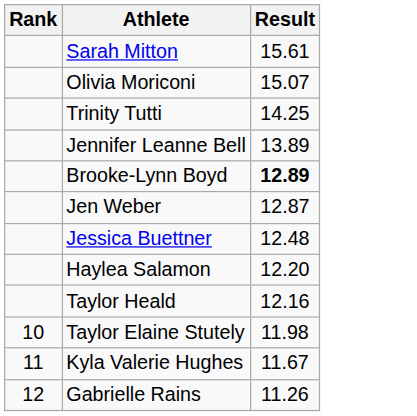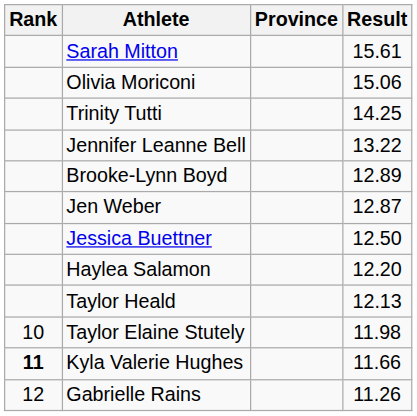+ column: Province
Olivia Moriconi | Result: 15.07 -> 15.06
Jennifer Leanne Bell | Result: 13.89 -> 13.22
Brooke-Lynn Boyd | Result: bold -> normal
Jessica Buettner | Result: 12.48 -> 12.50
Taylor Heald | Result: 12.16 -> 12.13
Kyla Valerie Hughes | Rank: normal -> bold
Kyla Valerie Hughes | Result: 11.67 -> 11.66
